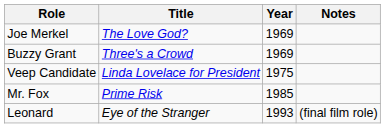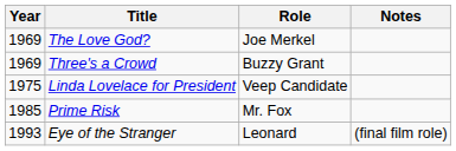columns swapped: Year <-> Role
